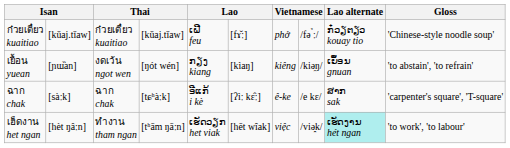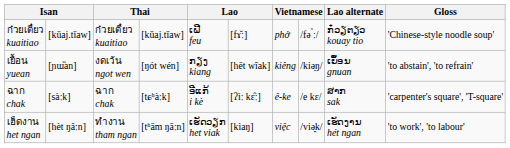เยื้อน yuean | column 6: [kìaŋ] -> [hēt wîak]
เฮ็ดงาน het ngan | column 6: [hēt wîak] -> [kìaŋ]
เฮ็ดงาน het ngan | Lao alternate: paleturquoise background -> no background
